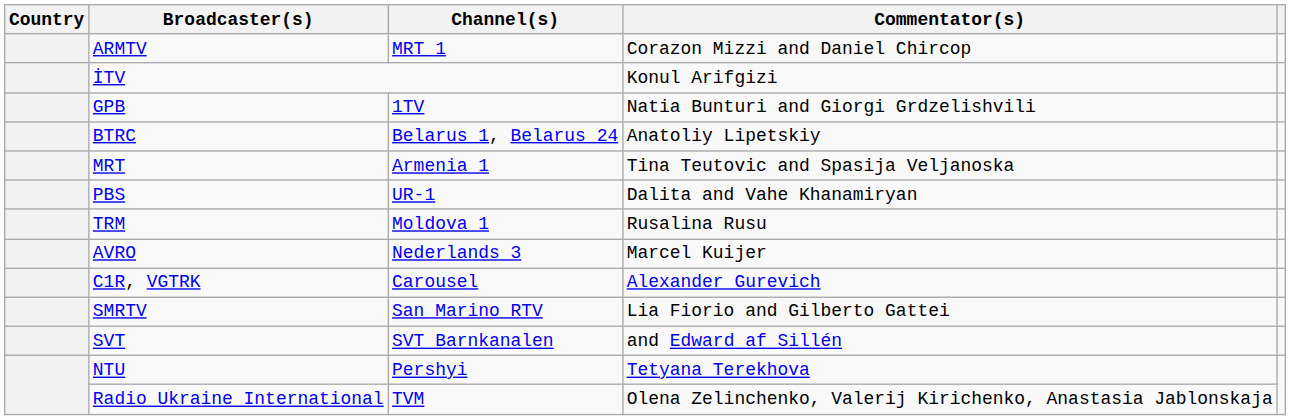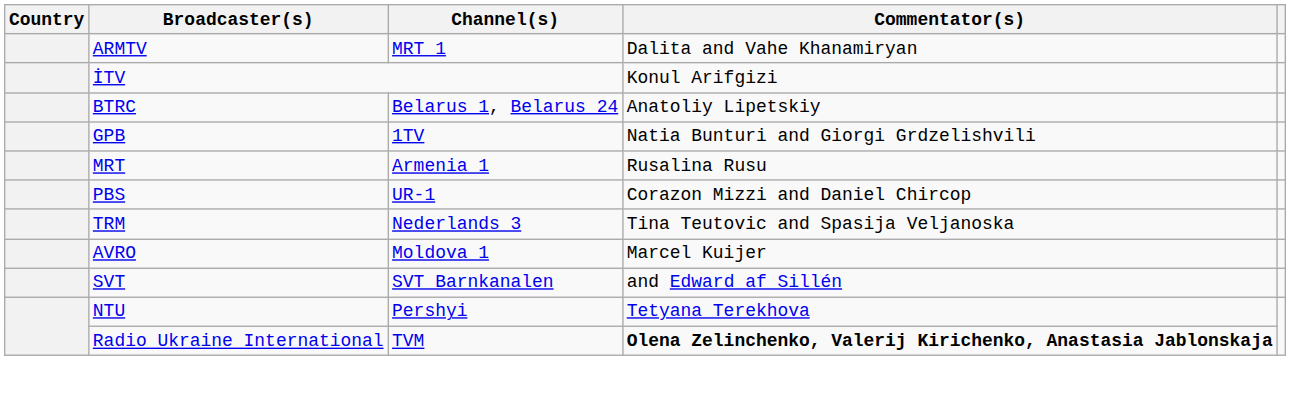ARMTV | Commentator(s): Corazon Mizzi and Daniel Chircop -> Dalita and Vahe Khanamiryan
rows swapped: BTRC <-> GPB
MRT | Commentator(s): Tina Teutovic and Spasija Veljanoska -> Rusalina Rusu
PBS | Commentator(s): Dalita and Vahe Khanamiryan -> Corazon Mizzi and Daniel Chircop
TRM | Channel(s): Moldova 1 -> Nederlands 3
TRM | Commentator(s): Rusalina Rusu -> Tina Teutovic and Spasija Veljanoska
AVRO | Channel(s): Nederlands 3 -> Moldova 1
- row: C1R, VGTRK | Carousel | Alexander Gurevich
- row: SMRTV | San Marino RTV | Lia Fiorio and Gilberto Gattei
Radio Ukraine International | Commentator(s): normal -> bold
